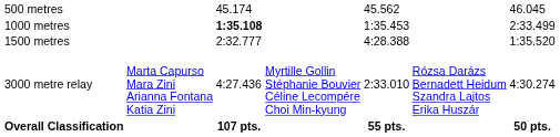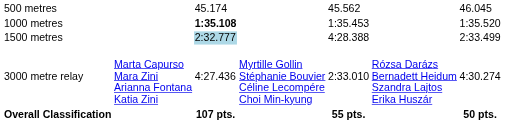1000 metres | column 7: 2:33.499 -> 1:35.520
1500 metres | column 3: no background -> lightblue background
1500 metres | column 7: 1:35.520 -> 2:33.499
